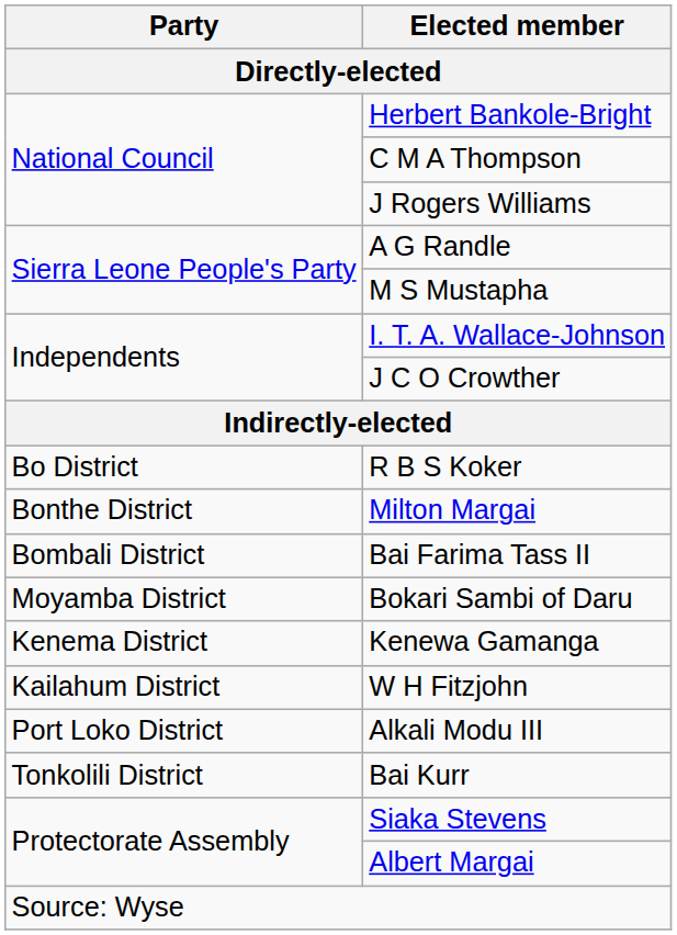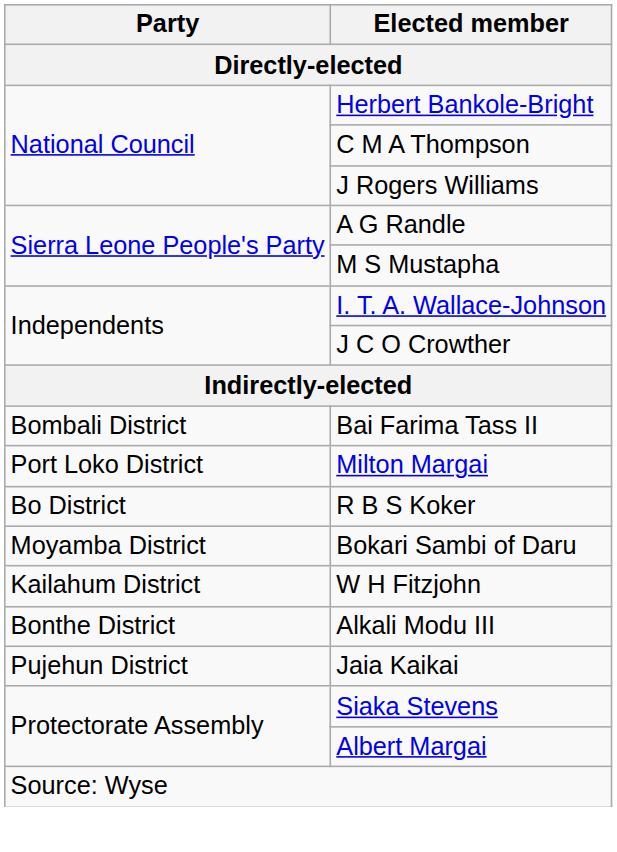rows swapped: R B S Koker <-> Bai Farima Tass II
Milton Margai | Party: Bonthe District -> Port Loko District
- row: Kenema District | Kenewa Gamanga
Alkali Modu III | Party: Port Loko District -> Bonthe District
+ row: Pujehun District | Jaia Kaikai
- row: Tonkolili District | Bai Kurr
